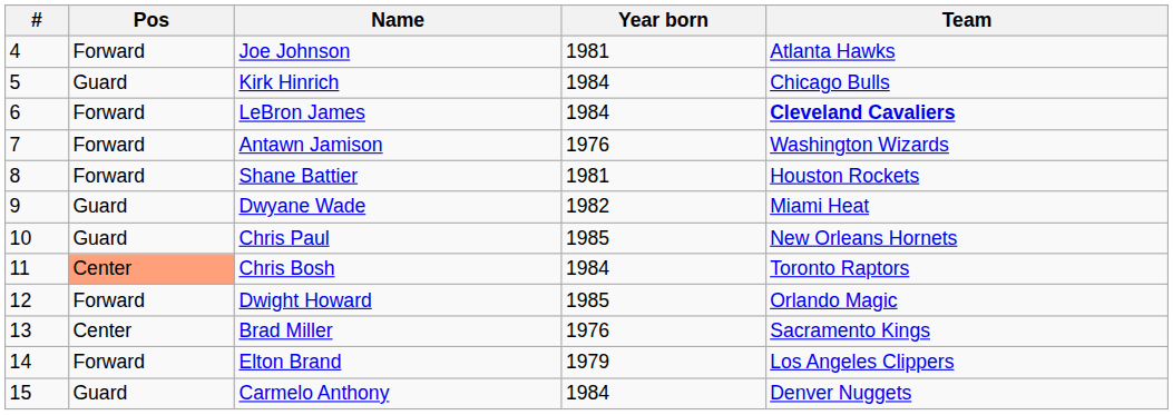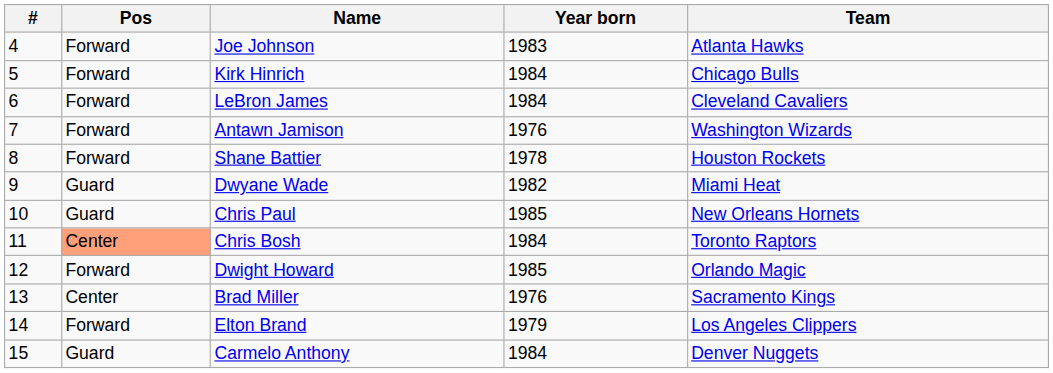Joe Johnson | Year born: 1981 -> 1983
Kirk Hinrich | Pos: Guard -> Forward
LeBron James | Team: bold -> normal
Shane Battier | Year born: 1981 -> 1978
